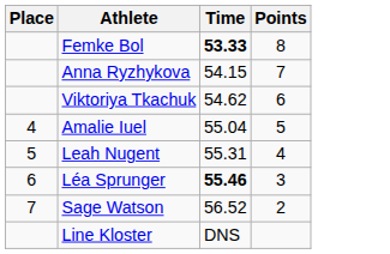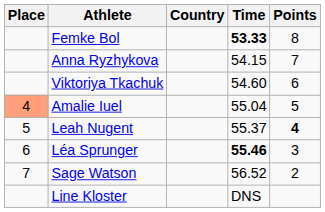+ column: Country
Viktoriya Tkachuk | Time: 54.62 -> 54.60
Amalie Iuel | Place: no background -> lightsalmon background
Leah Nugent | Time: 55.31 -> 55.37
Leah Nugent | Points: normal -> bold
